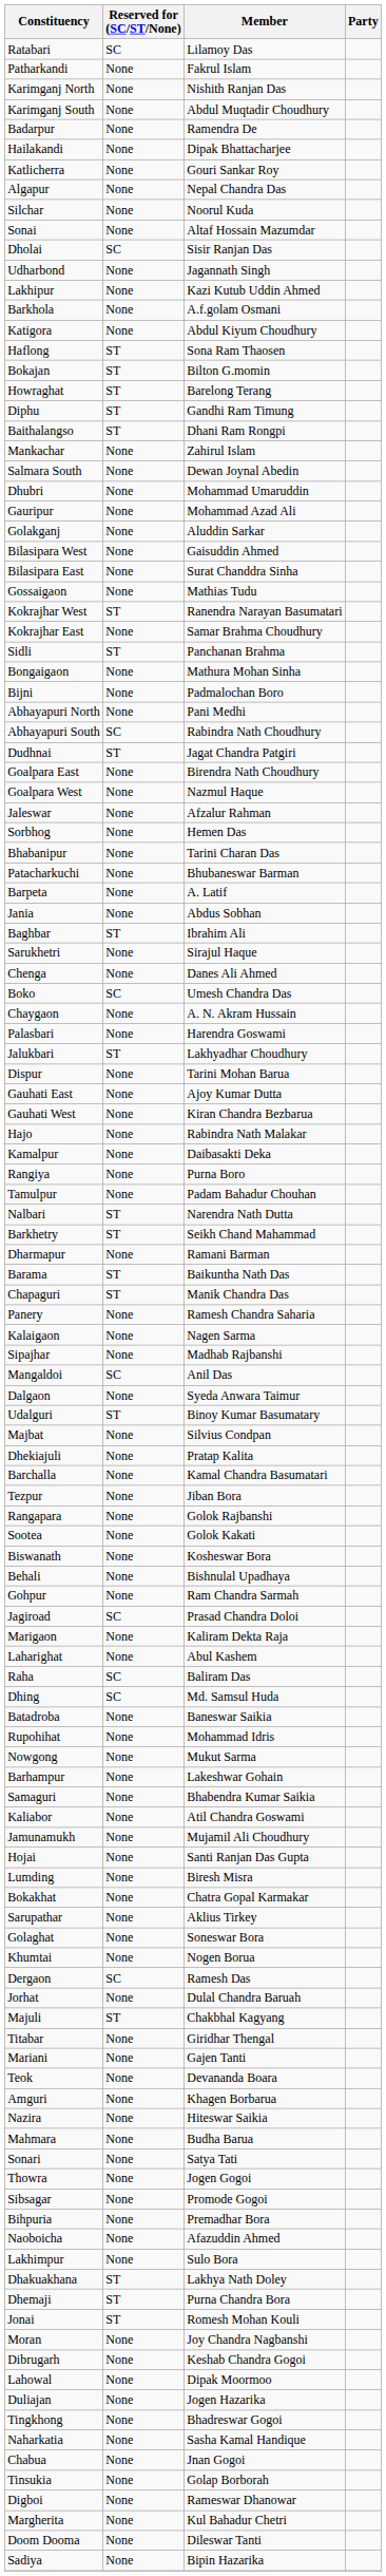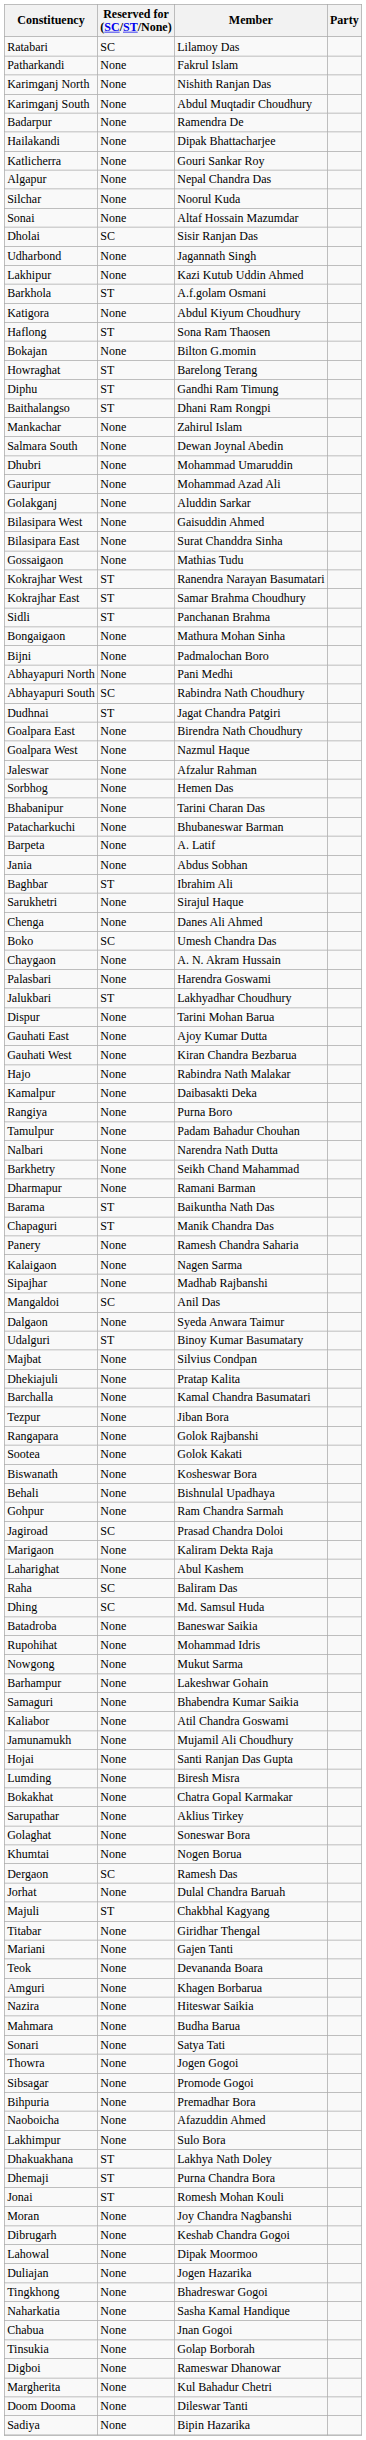Barkhola | Reserved for (SC/ST/None): None -> ST
Bokajan | Reserved for (SC/ST/None): ST -> None
Kokrajhar East | Reserved for (SC/ST/None): None -> ST
Nalbari | Reserved for (SC/ST/None): ST -> None
Barkhetry | Reserved for (SC/ST/None): ST -> None
